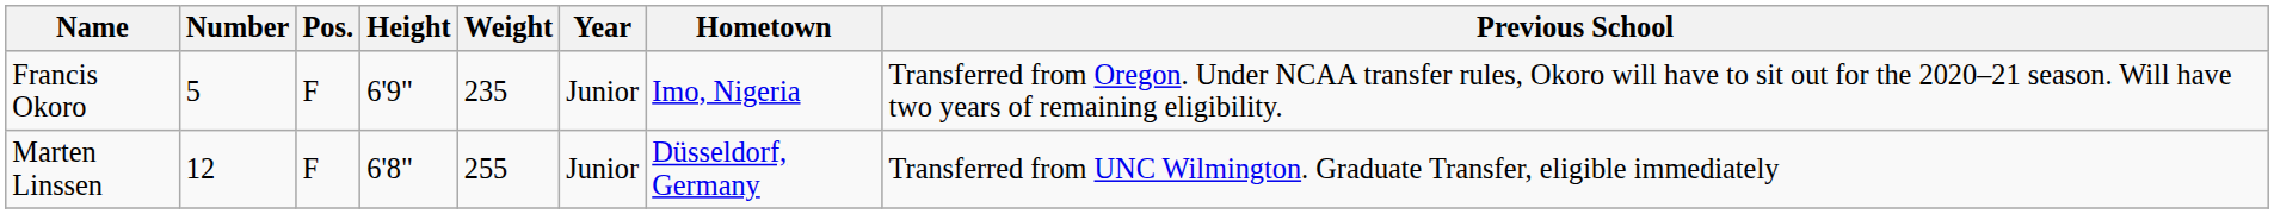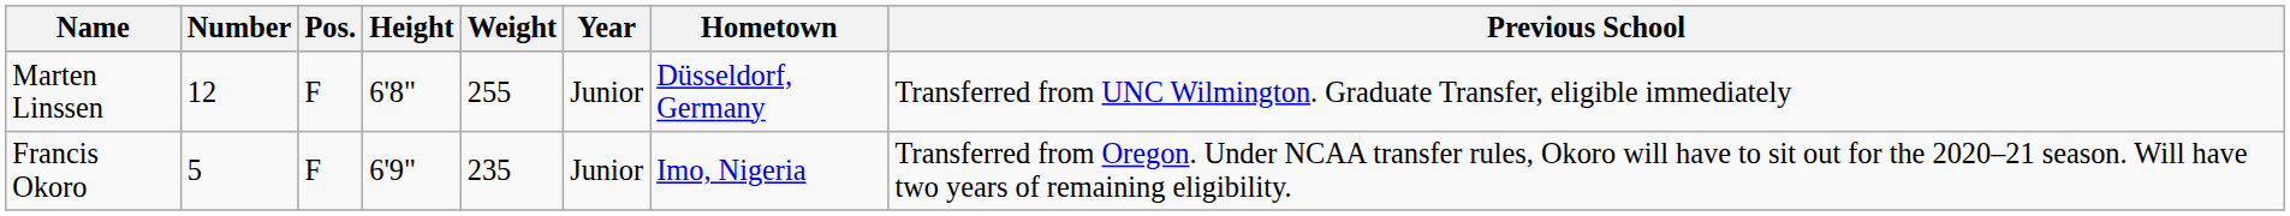rows swapped: Marten Linssen <-> Francis Okoro
